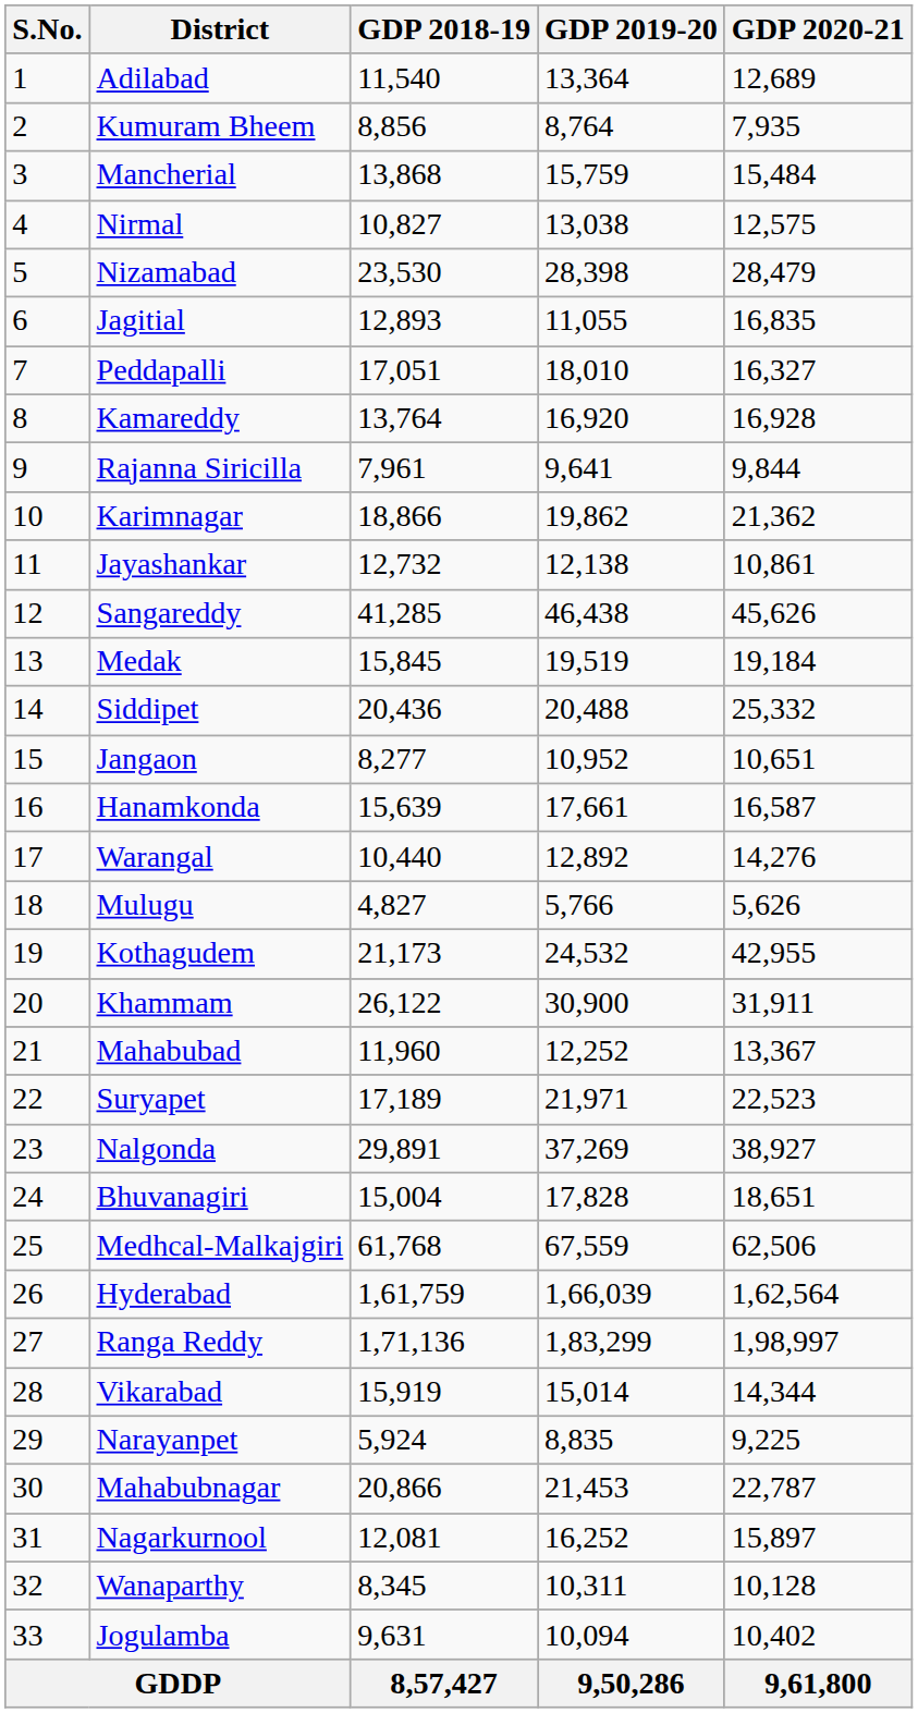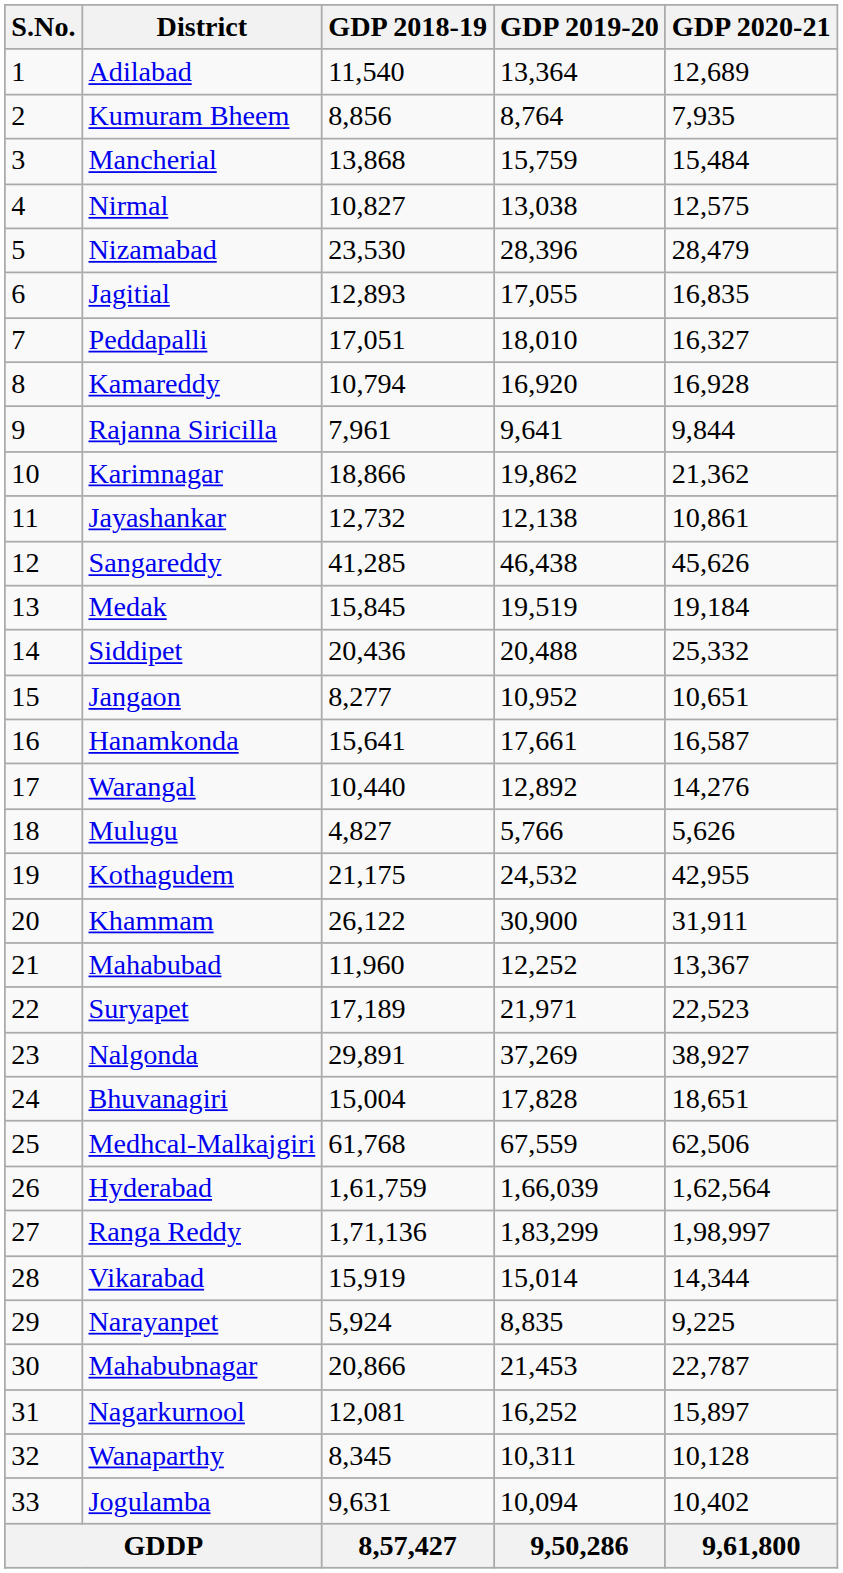Nizamabad | GDP 2019-20: 28,398 -> 28,396
Jagitial | GDP 2019-20: 11,055 -> 17,055
Kamareddy | GDP 2018-19: 13,764 -> 10,794
Hanamkonda | GDP 2018-19: 15,639 -> 15,641
Kothagudem | GDP 2018-19: 21,173 -> 21,175
